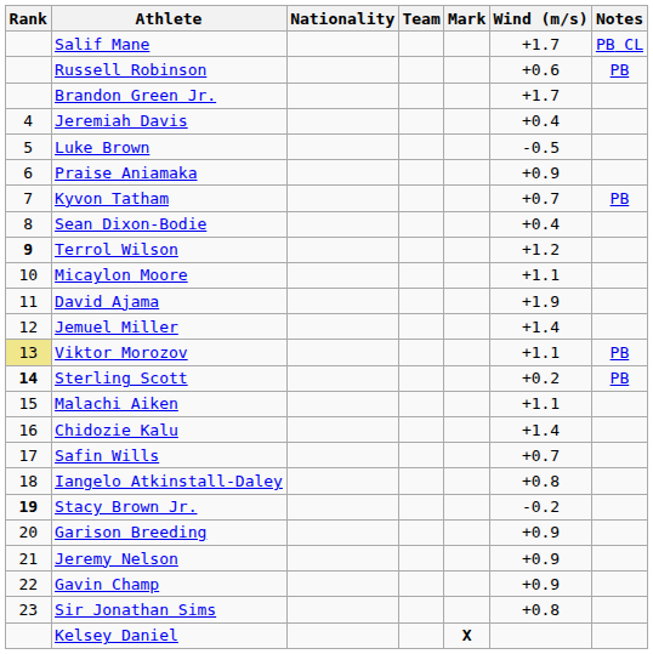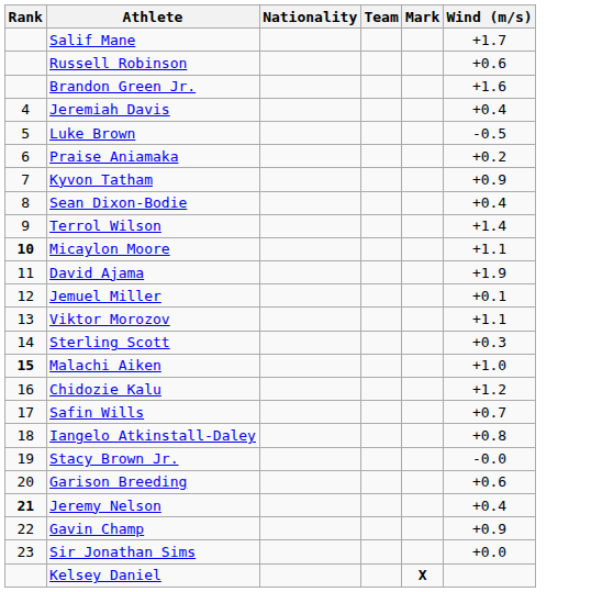- column: Notes | PB CL | PB | PB | PB | PB
Brandon Green Jr. | Wind (m/s): +1.7 -> +1.6
Praise Aniamaka | Wind (m/s): +0.9 -> +0.2
Kyvon Tatham | Wind (m/s): +0.7 -> +0.9
Terrol Wilson | Rank: bold -> normal
Terrol Wilson | Wind (m/s): +1.2 -> +1.4
Micaylon Moore | Rank: normal -> bold
Jemuel Miller | Wind (m/s): +1.4 -> +0.1
Viktor Morozov | Rank: khaki background -> no background
Sterling Scott | Rank: bold -> normal
Sterling Scott | Wind (m/s): +0.2 -> +0.3
Malachi Aiken | Rank: normal -> bold
Malachi Aiken | Wind (m/s): +1.1 -> +1.0
Chidozie Kalu | Wind (m/s): +1.4 -> +1.2
Stacy Brown Jr. | Rank: bold -> normal
Stacy Brown Jr. | Wind (m/s): -0.2 -> -0.0
Garison Breeding | Wind (m/s): +0.9 -> +0.6
Jeremy Nelson | Rank: normal -> bold
Jeremy Nelson | Wind (m/s): +0.9 -> +0.4
Sir Jonathan Sims | Wind (m/s): +0.8 -> +0.0
